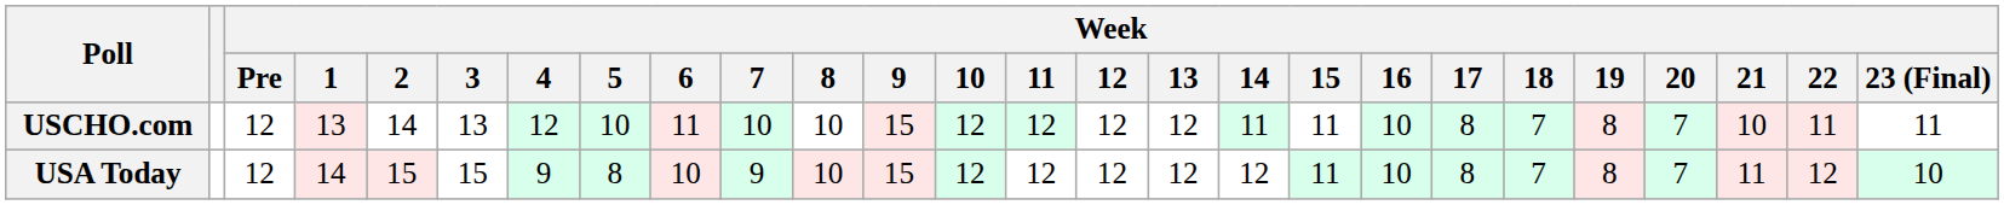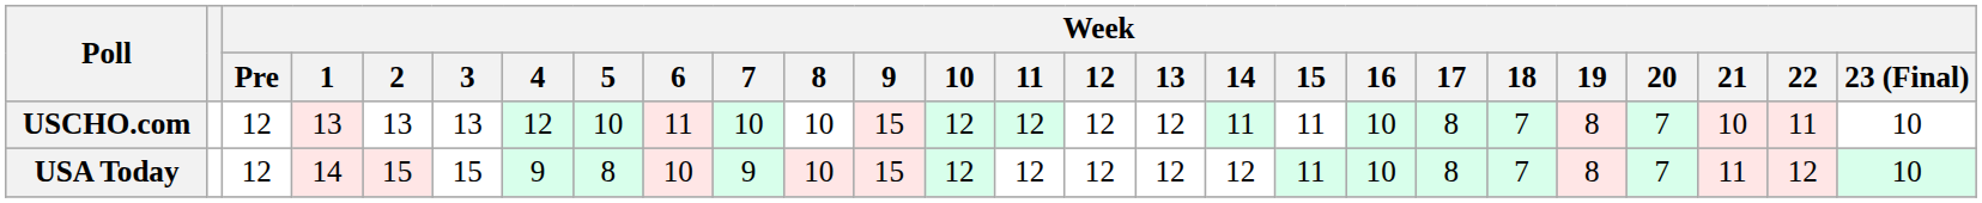USCHO.com | Week / 2: 14 -> 13
USCHO.com | Week / 23 (Final): 11 -> 10
